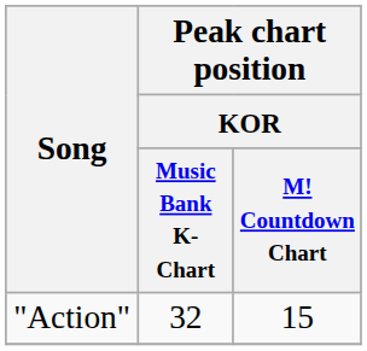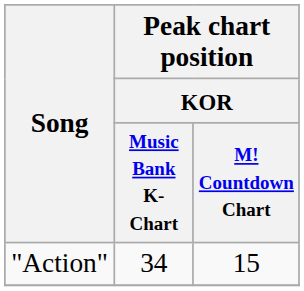"Action" | Peak chart position / KOR / Music Bank K-Chart: 32 -> 34
